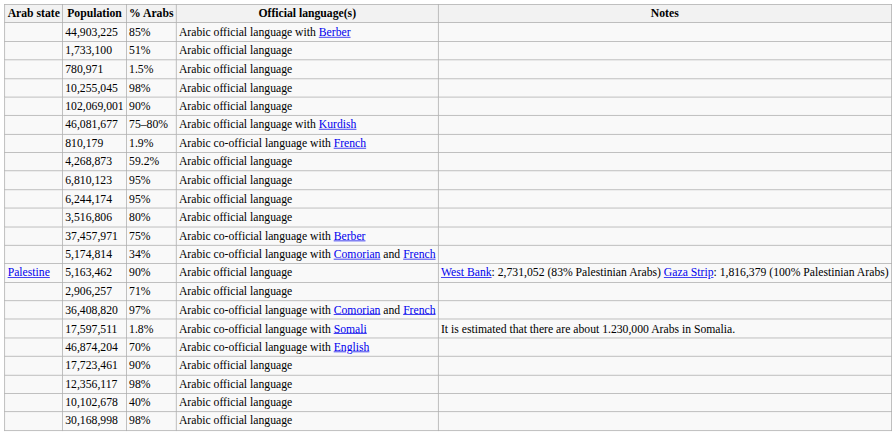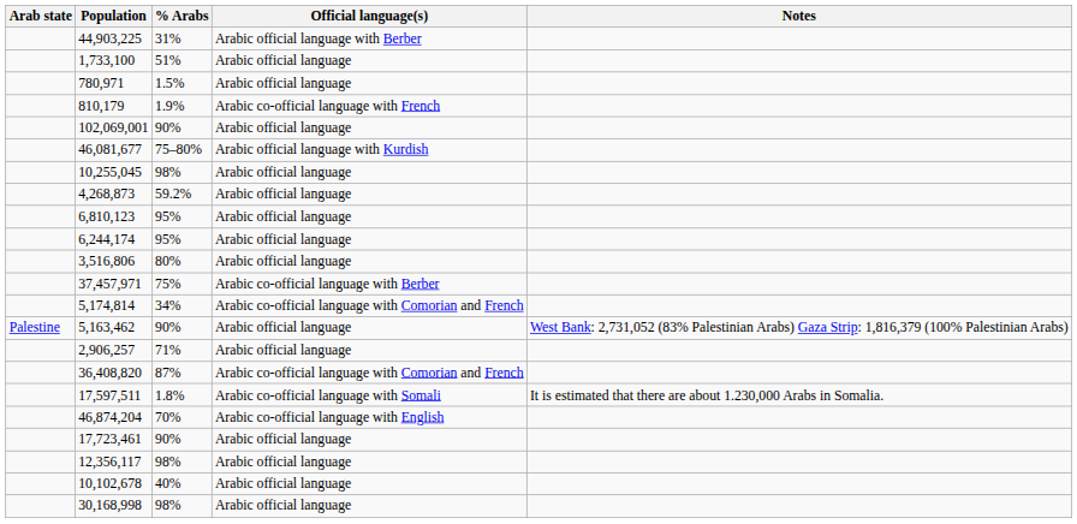44,903,225 | % Arabs: 85% -> 31%
rows swapped: 810,179 <-> 10,255,045
36,408,820 | % Arabs: 97% -> 87%
